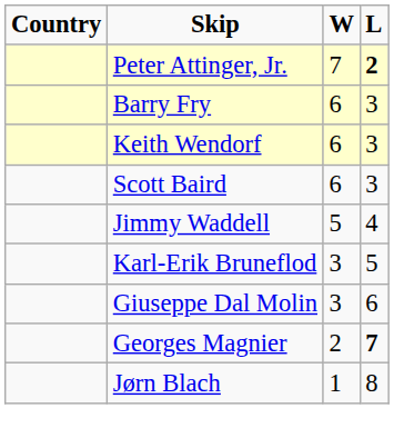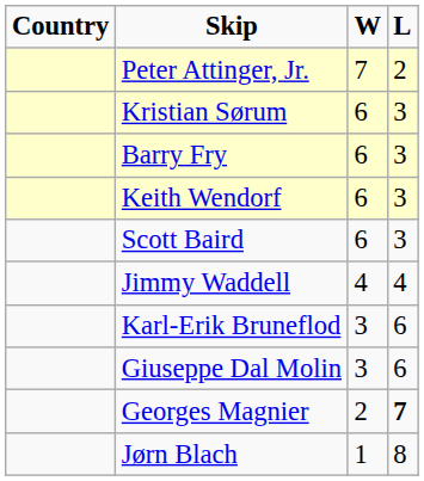Peter Attinger, Jr. | L: bold -> normal
+ row: Kristian Sørum | 6 | 3
Jimmy Waddell | W: 5 -> 4
Karl-Erik Bruneflod | L: 5 -> 6
